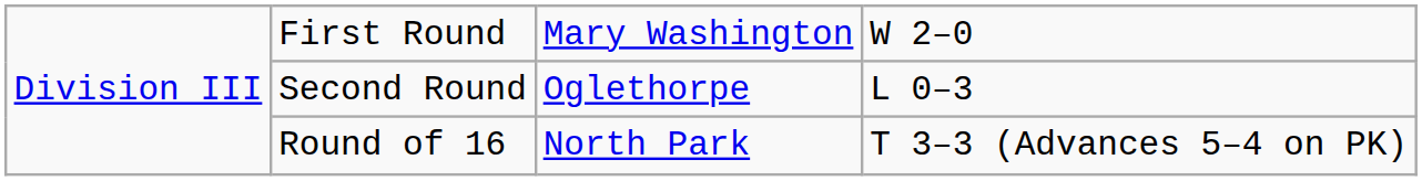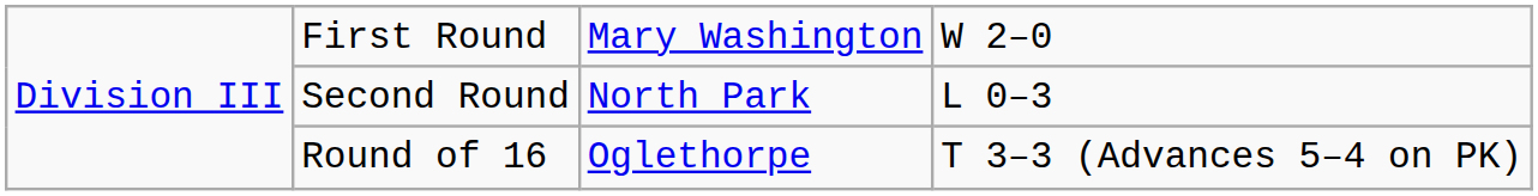Second Round | column 3: Oglethorpe -> North Park
Round of 16 | column 3: North Park -> Oglethorpe
